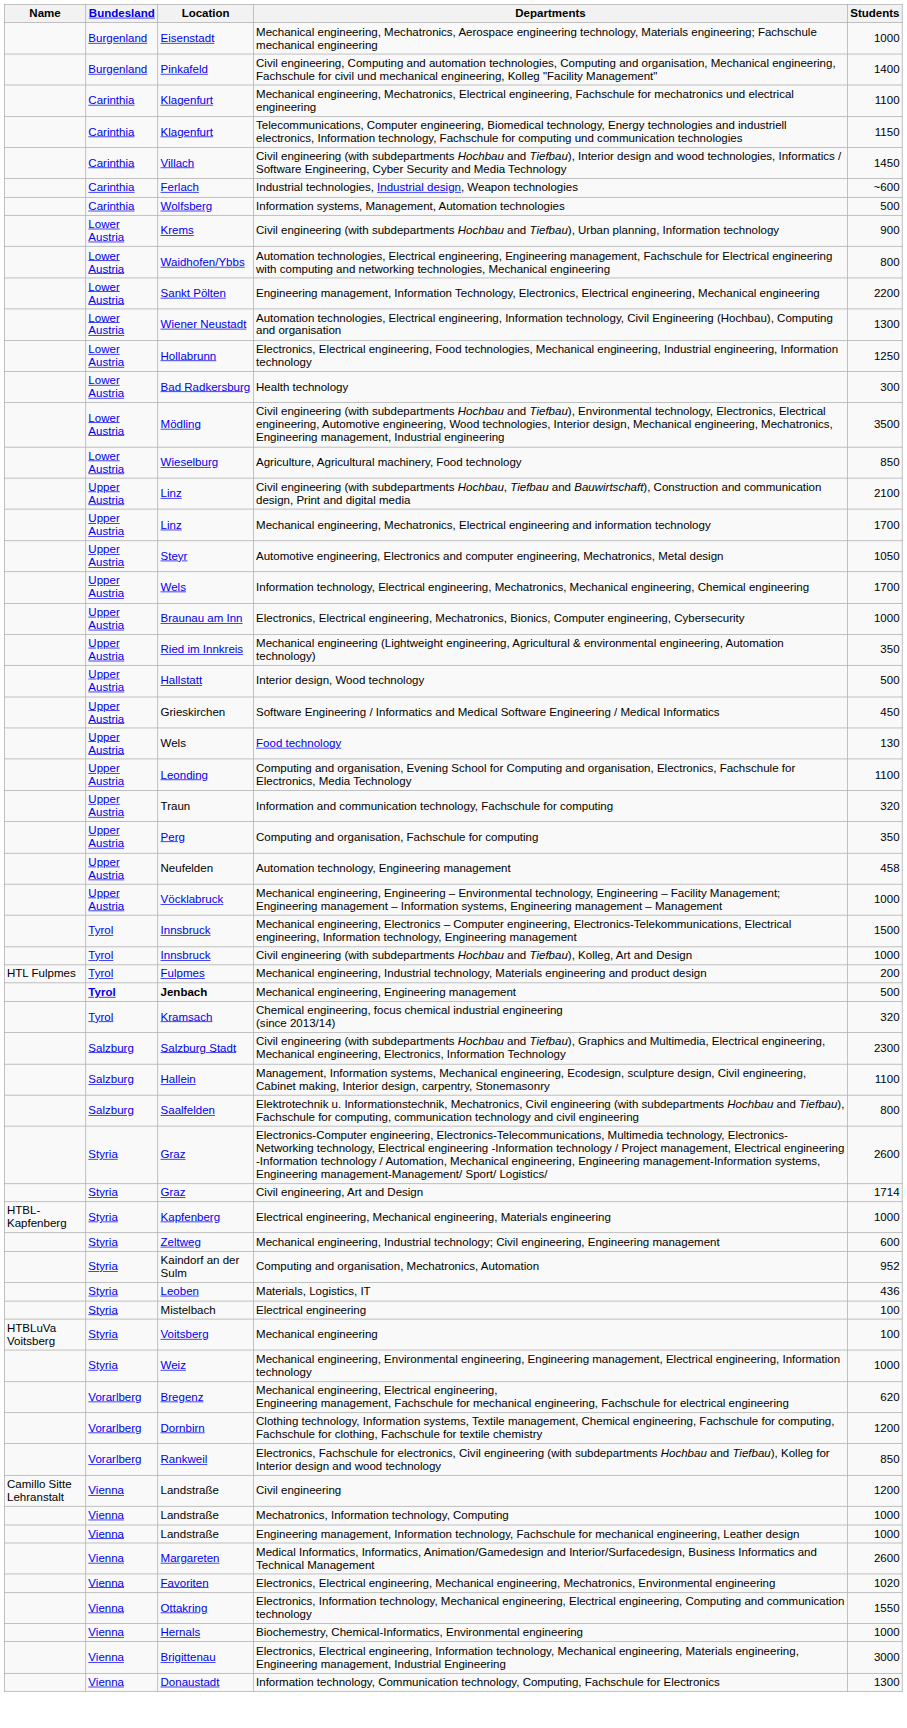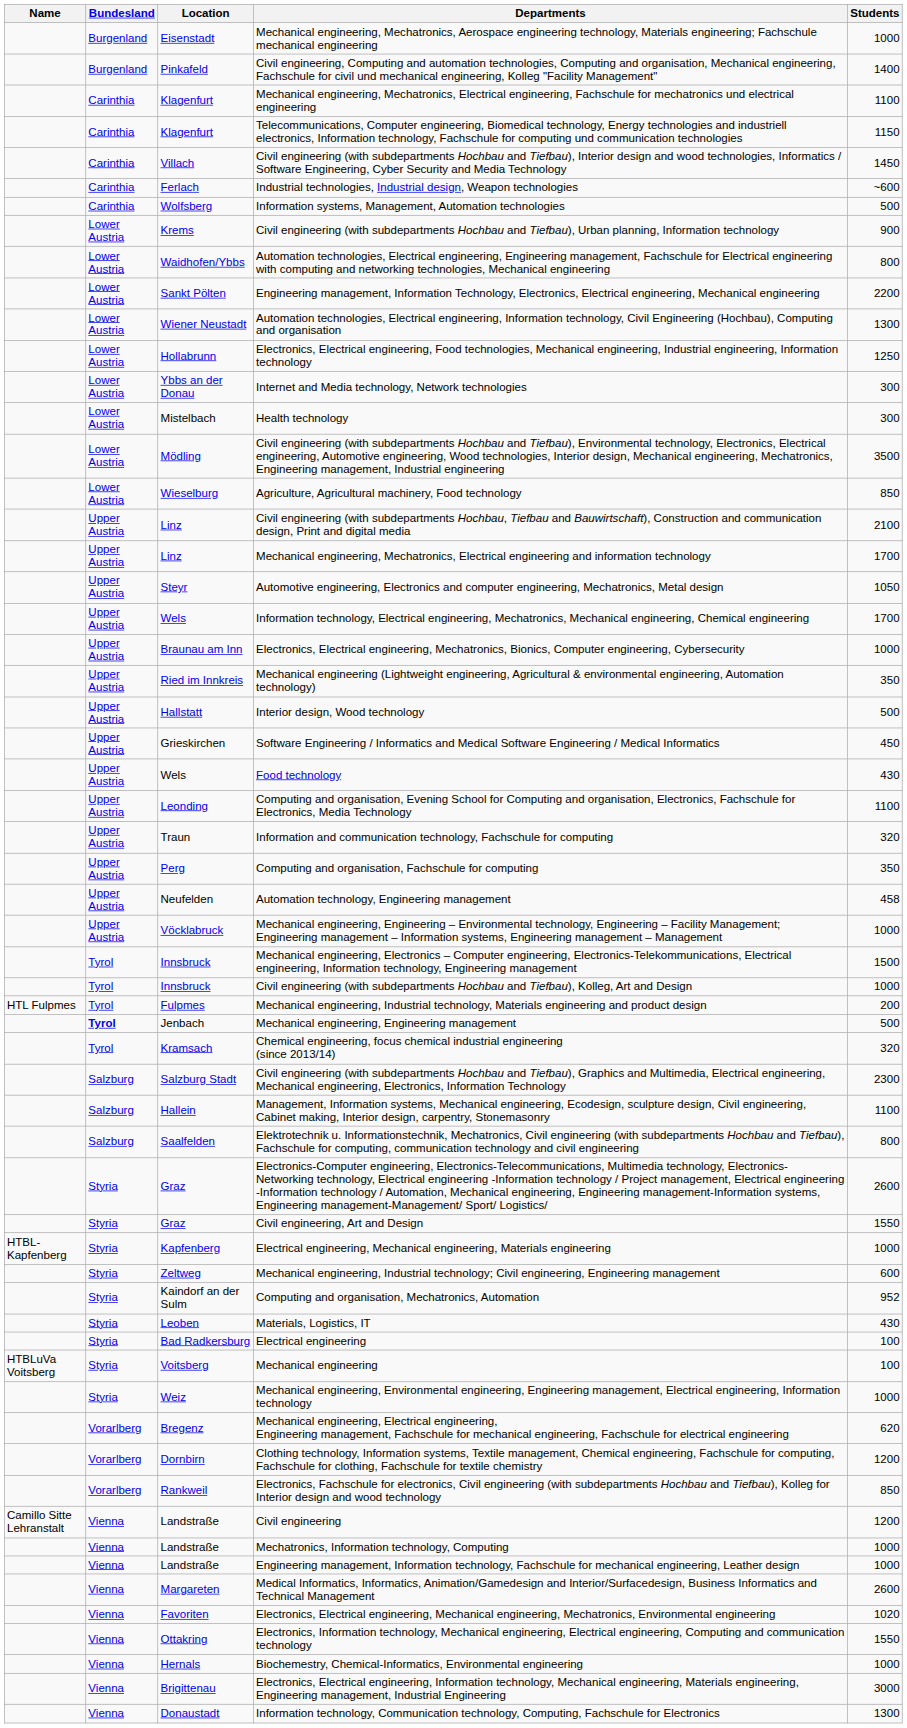+ row: Lower Austria | Ybbs an der Donau | Internet and Media technology, Network technologies | 300
Health technology | Location: Bad Radkersburg -> Mistelbach
Food technology | Students: 130 -> 430
Mechanical engineering, Engineering management | Location: bold -> normal
Civil engineering, Art and Design | Students: 1714 -> 1550
Materials, Logistics, IT | Students: 436 -> 430
Electrical engineering | Location: Mistelbach -> Bad Radkersburg
